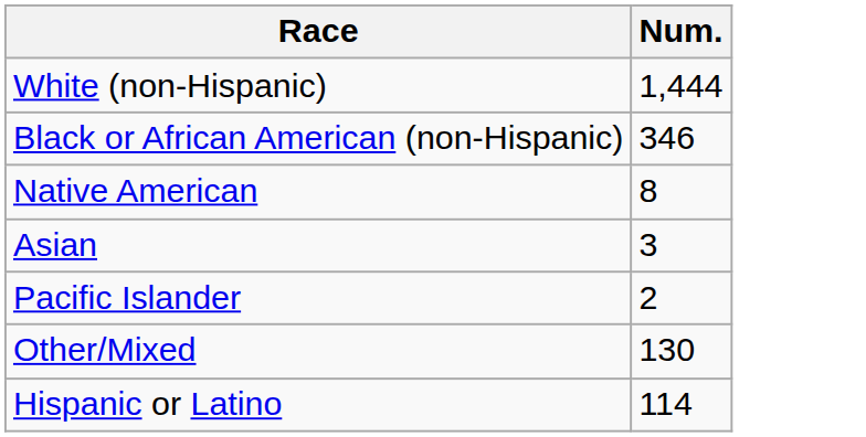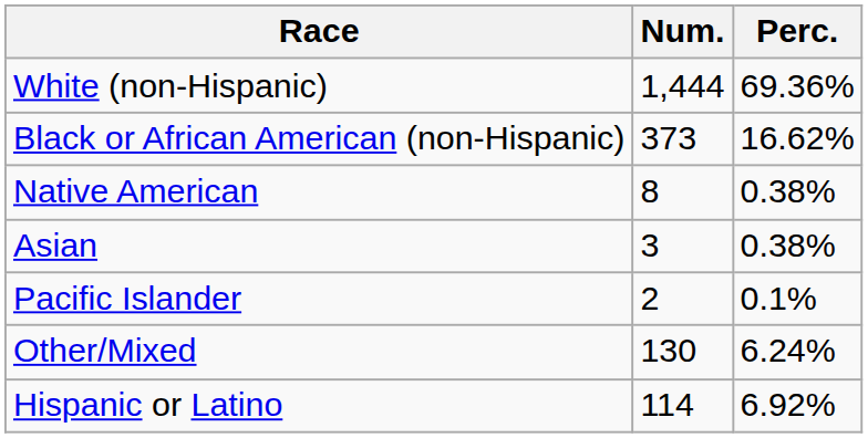+ column: Perc. | 69.36% | 16.62% | 0.38% | 0.38% | 0.1% | 6.24% | 6.92%
Black or African American (non-Hispanic) | Num.: 346 -> 373
